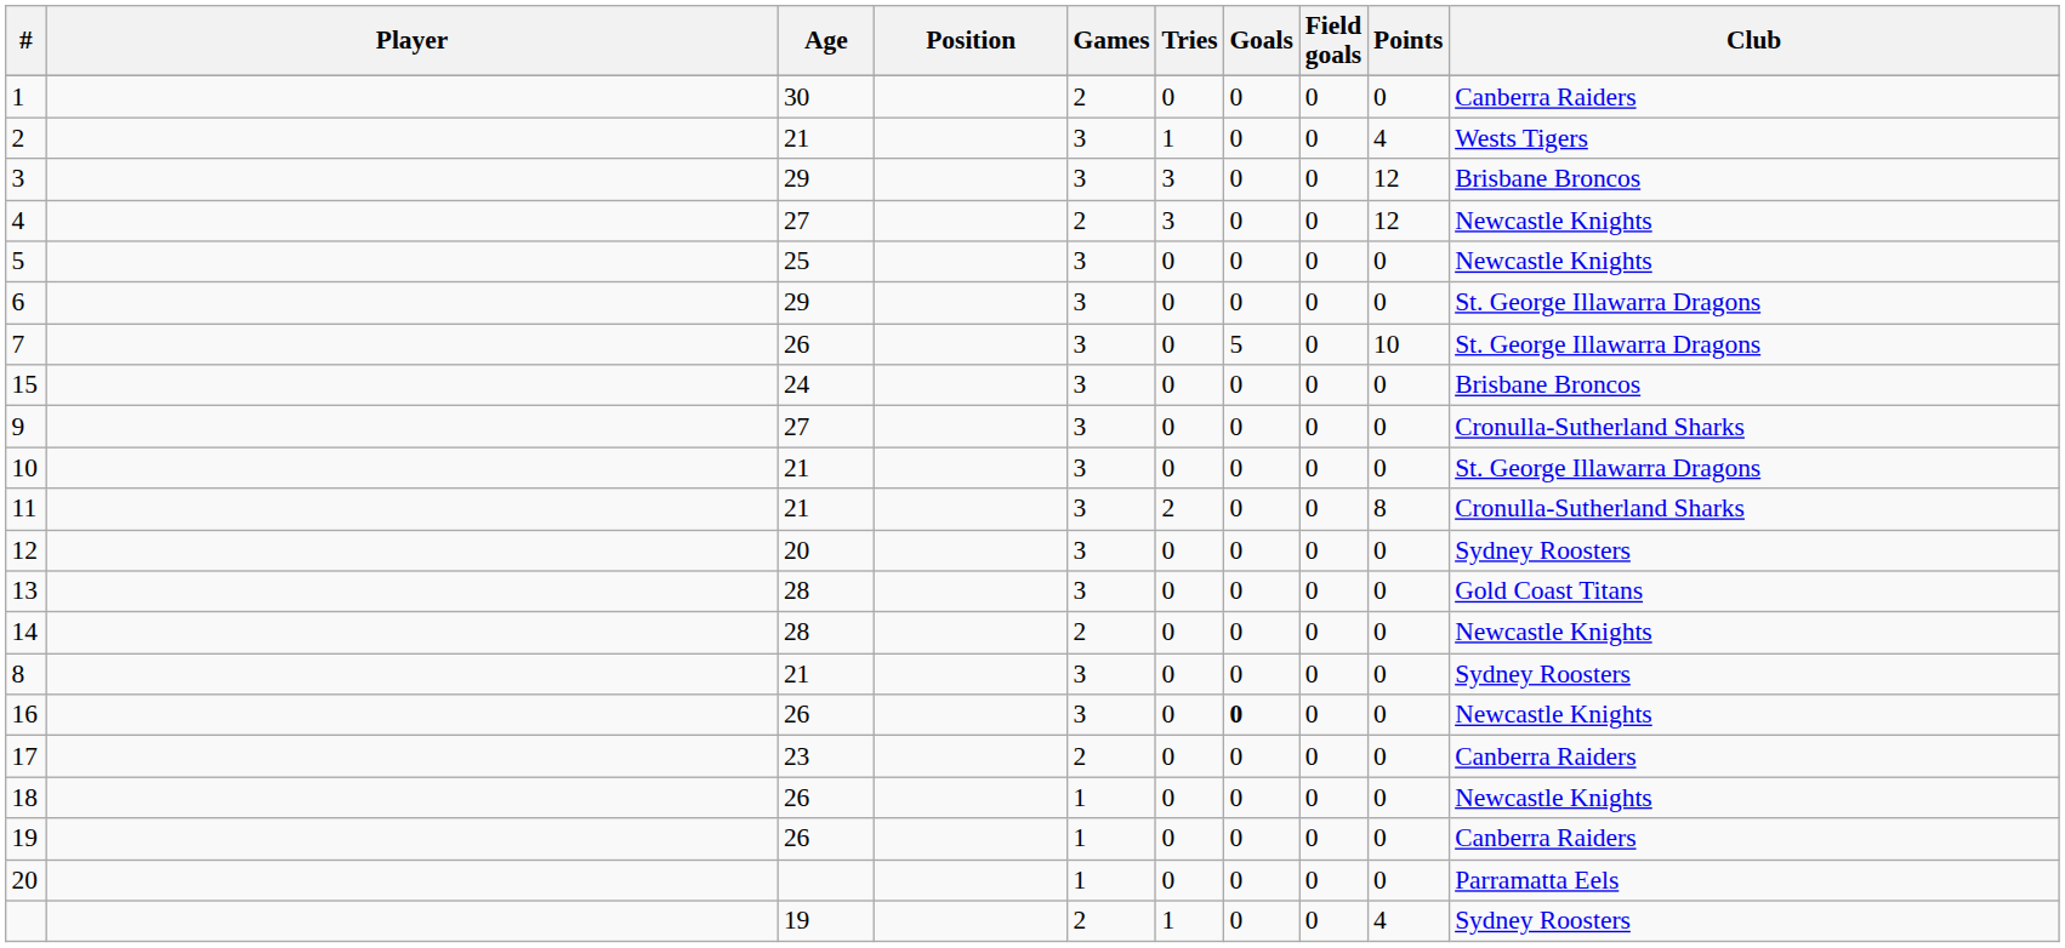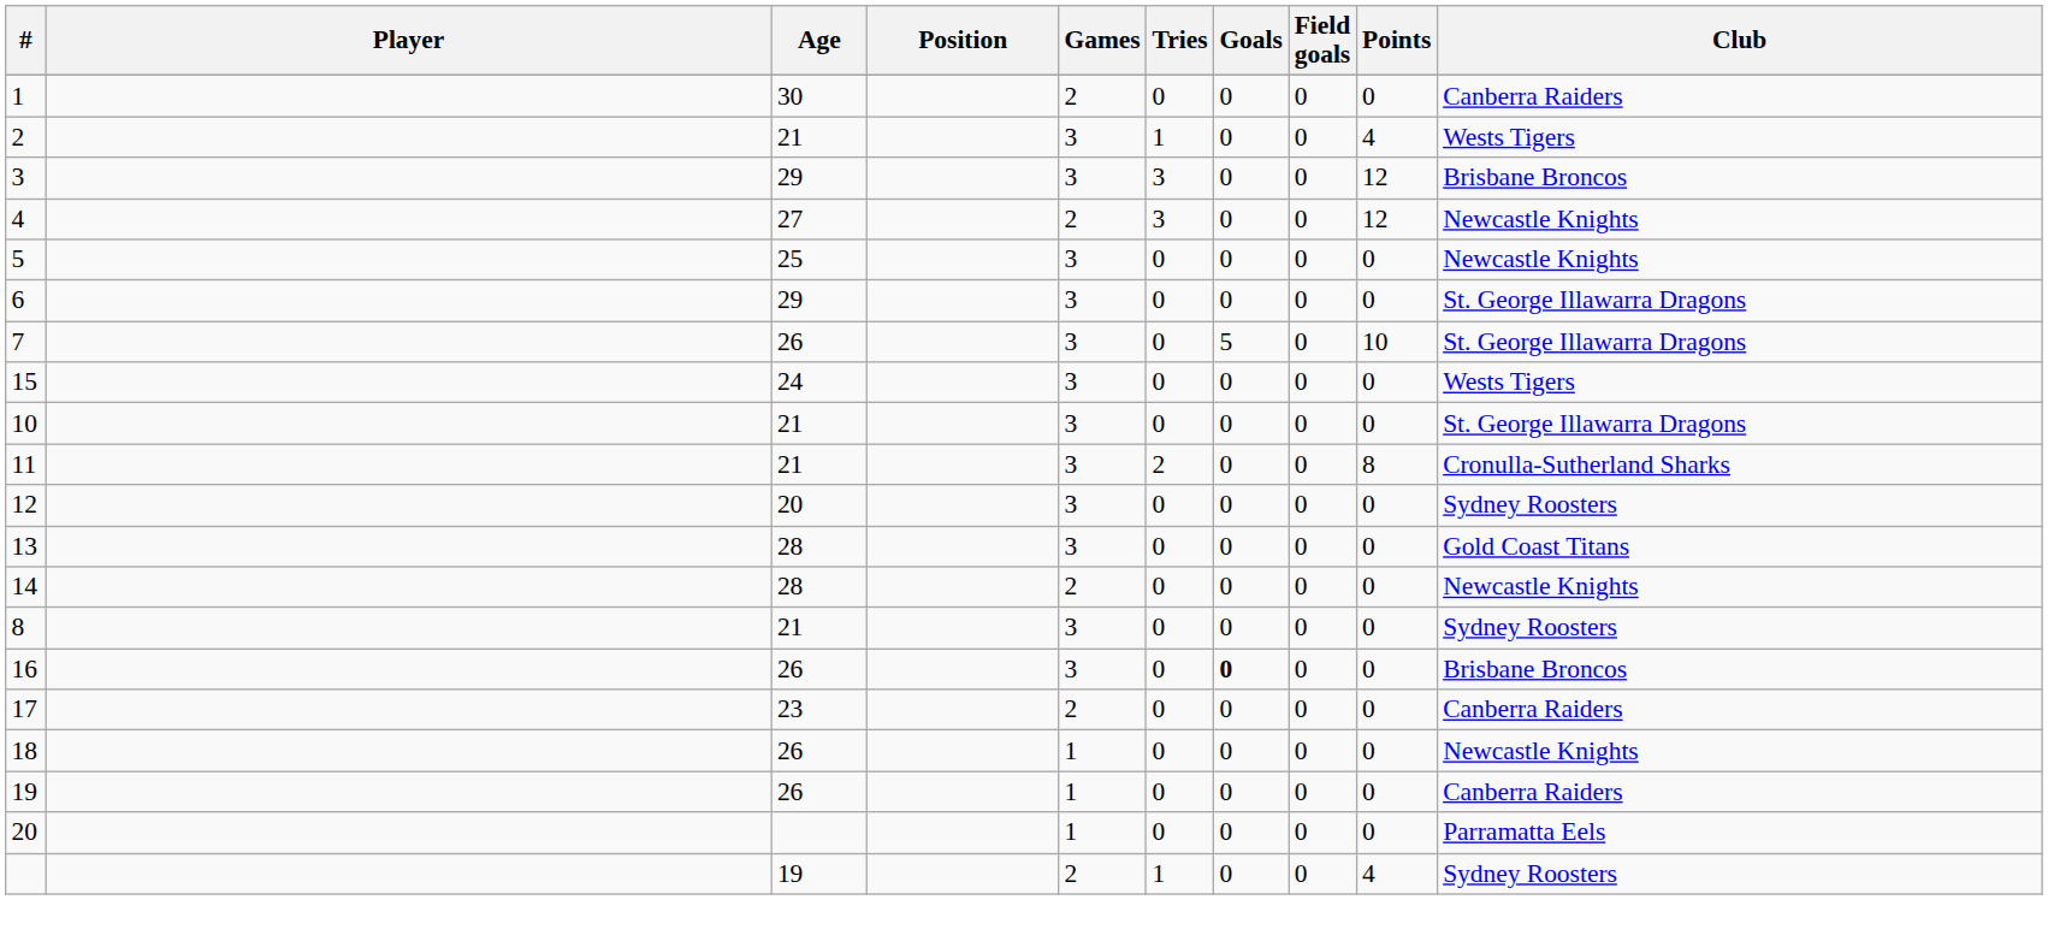15 | Club: Brisbane Broncos -> Wests Tigers
- row: 9 | 27 | 3 | 0 | 0 | 0 | 0 | Cronulla-Sutherland Sharks
16 | Club: Newcastle Knights -> Brisbane Broncos
